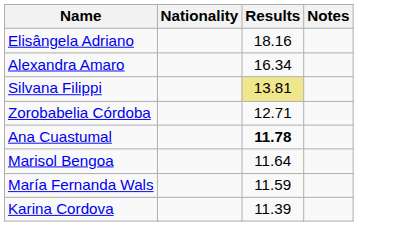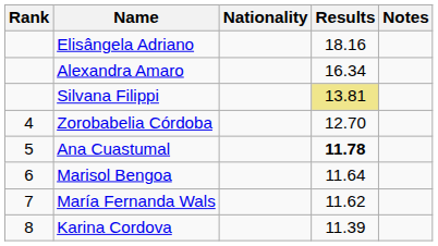+ column: Rank | 4 | 5 | 6 | 7 | 8
Zorobabelia Córdoba | Results: 12.71 -> 12.70
María Fernanda Wals | Results: 11.59 -> 11.62
